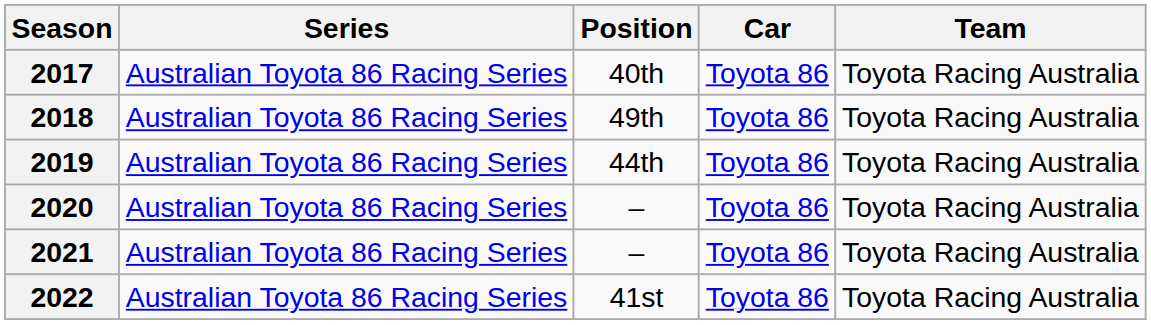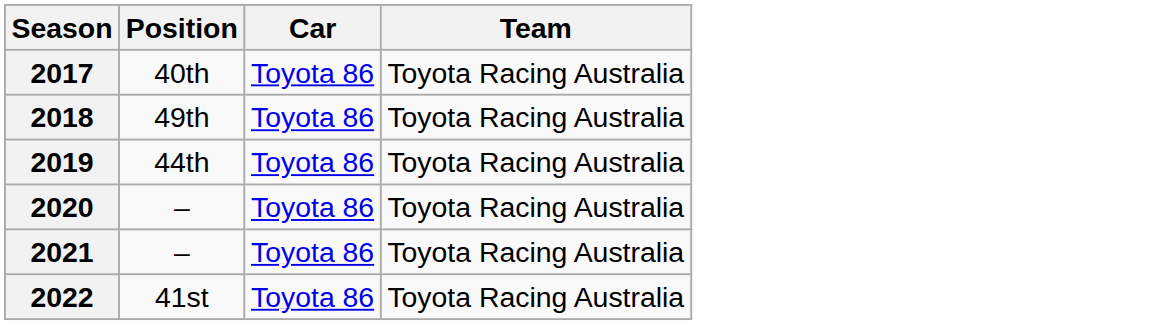- column: Series | Australian Toyota 86 Racing Series | Australian Toyota 86 Racing Series | Australian Toyota 86 Racing Series | Australian Toyota 86 Racing Series | Australian Toyota 86 Racing Series | Australian Toyota 86 Racing Series
